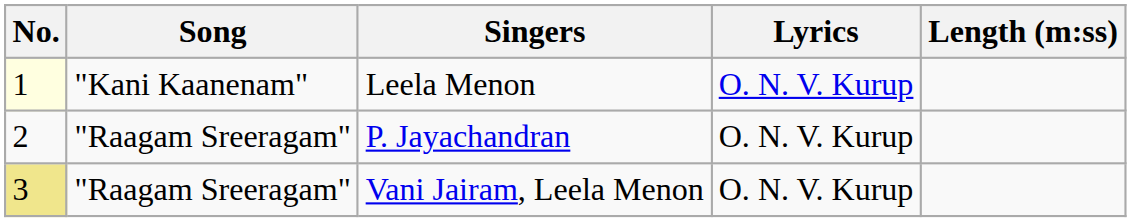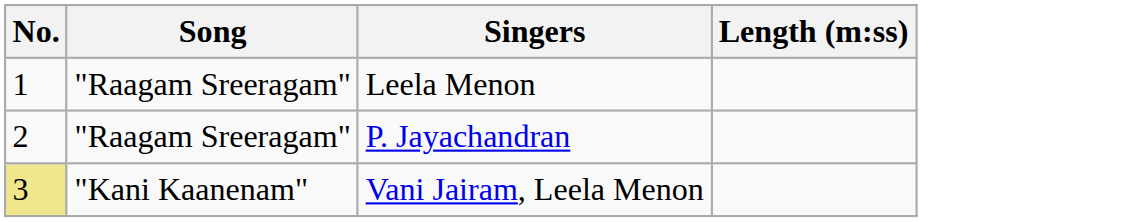- column: Lyrics | O. N. V. Kurup | O. N. V. Kurup | O. N. V. Kurup
Leela Menon | No.: lightyellow background -> no background
Leela Menon | Song: "Kani Kaanenam" -> "Raagam Sreeragam"
Vani Jairam, Leela Menon | Song: "Raagam Sreeragam" -> "Kani Kaanenam"
